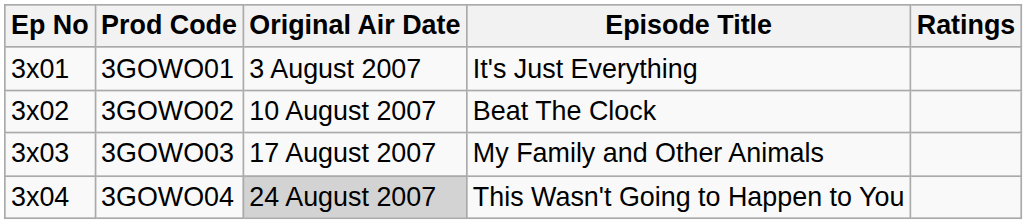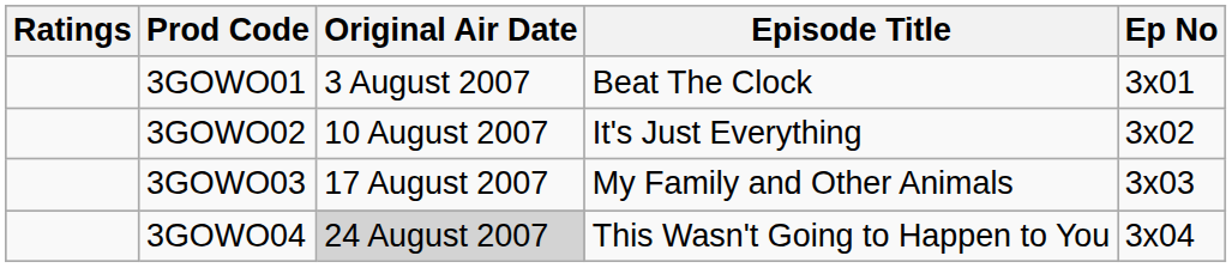columns swapped: Ep No <-> Ratings
3GOWO01 | Episode Title: It's Just Everything -> Beat The Clock
3GOWO02 | Episode Title: Beat The Clock -> It's Just Everything
